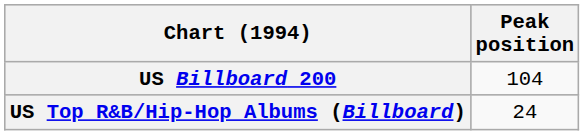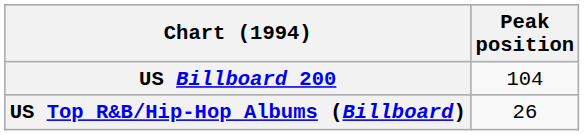US Top R&B/Hip-Hop Albums (Billboard) | Peak position: 24 -> 26
